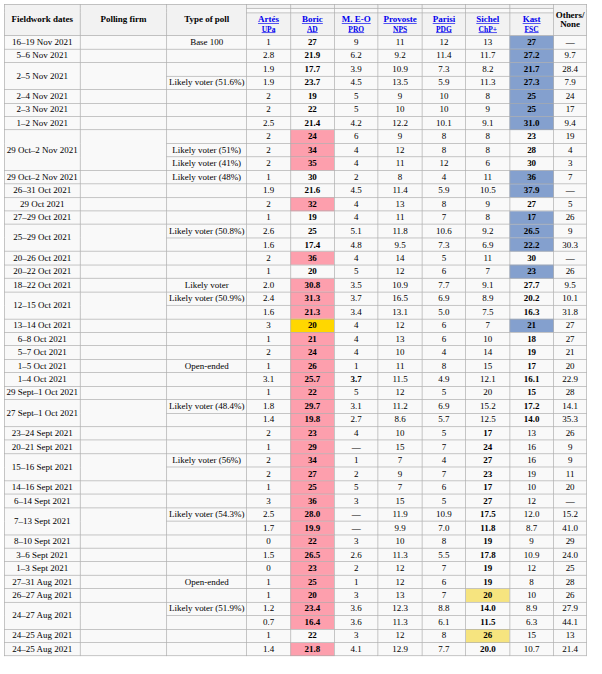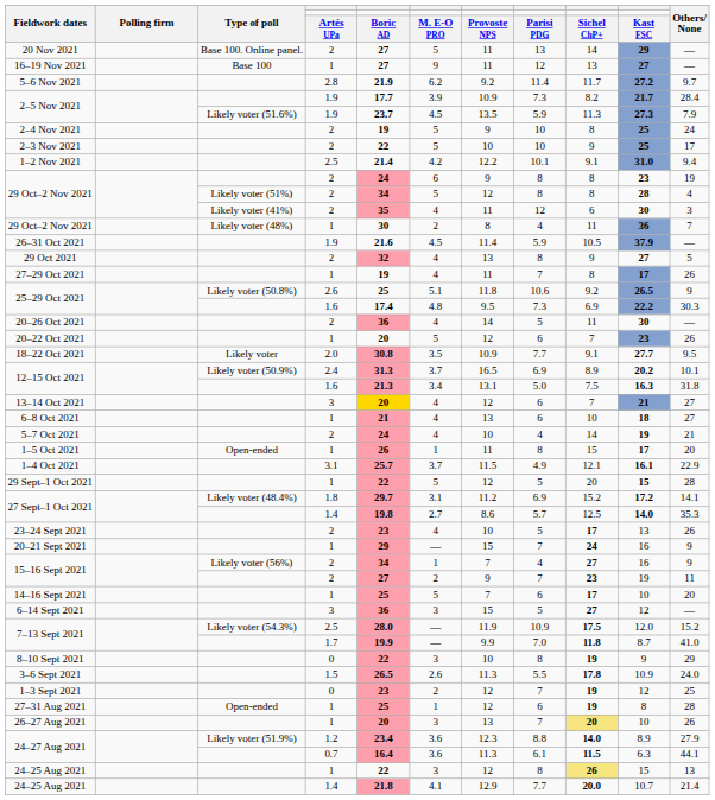+ row: 20 Nov 2021 | Base 100. Online panel. | 2 | 27 | 5 | 11 | 13 | 14 | 29 | —
29 Oct–2 Nov 2021 / Likely voter (51%) | column 6: 4 -> 5
1–4 Oct 2021 | column 6: bold -> normal
